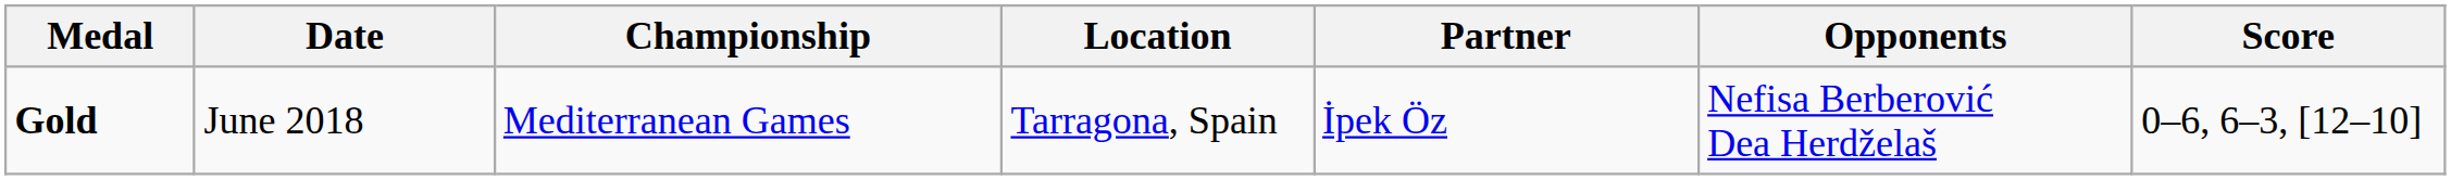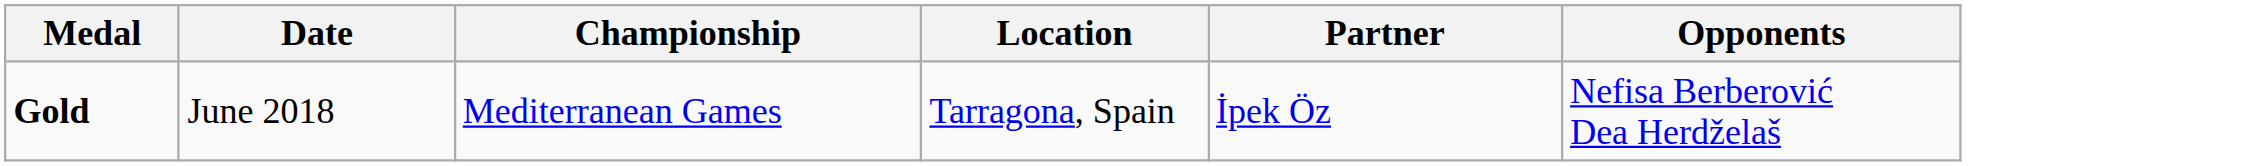- column: Score | 0–6, 6–3, [12–10]
